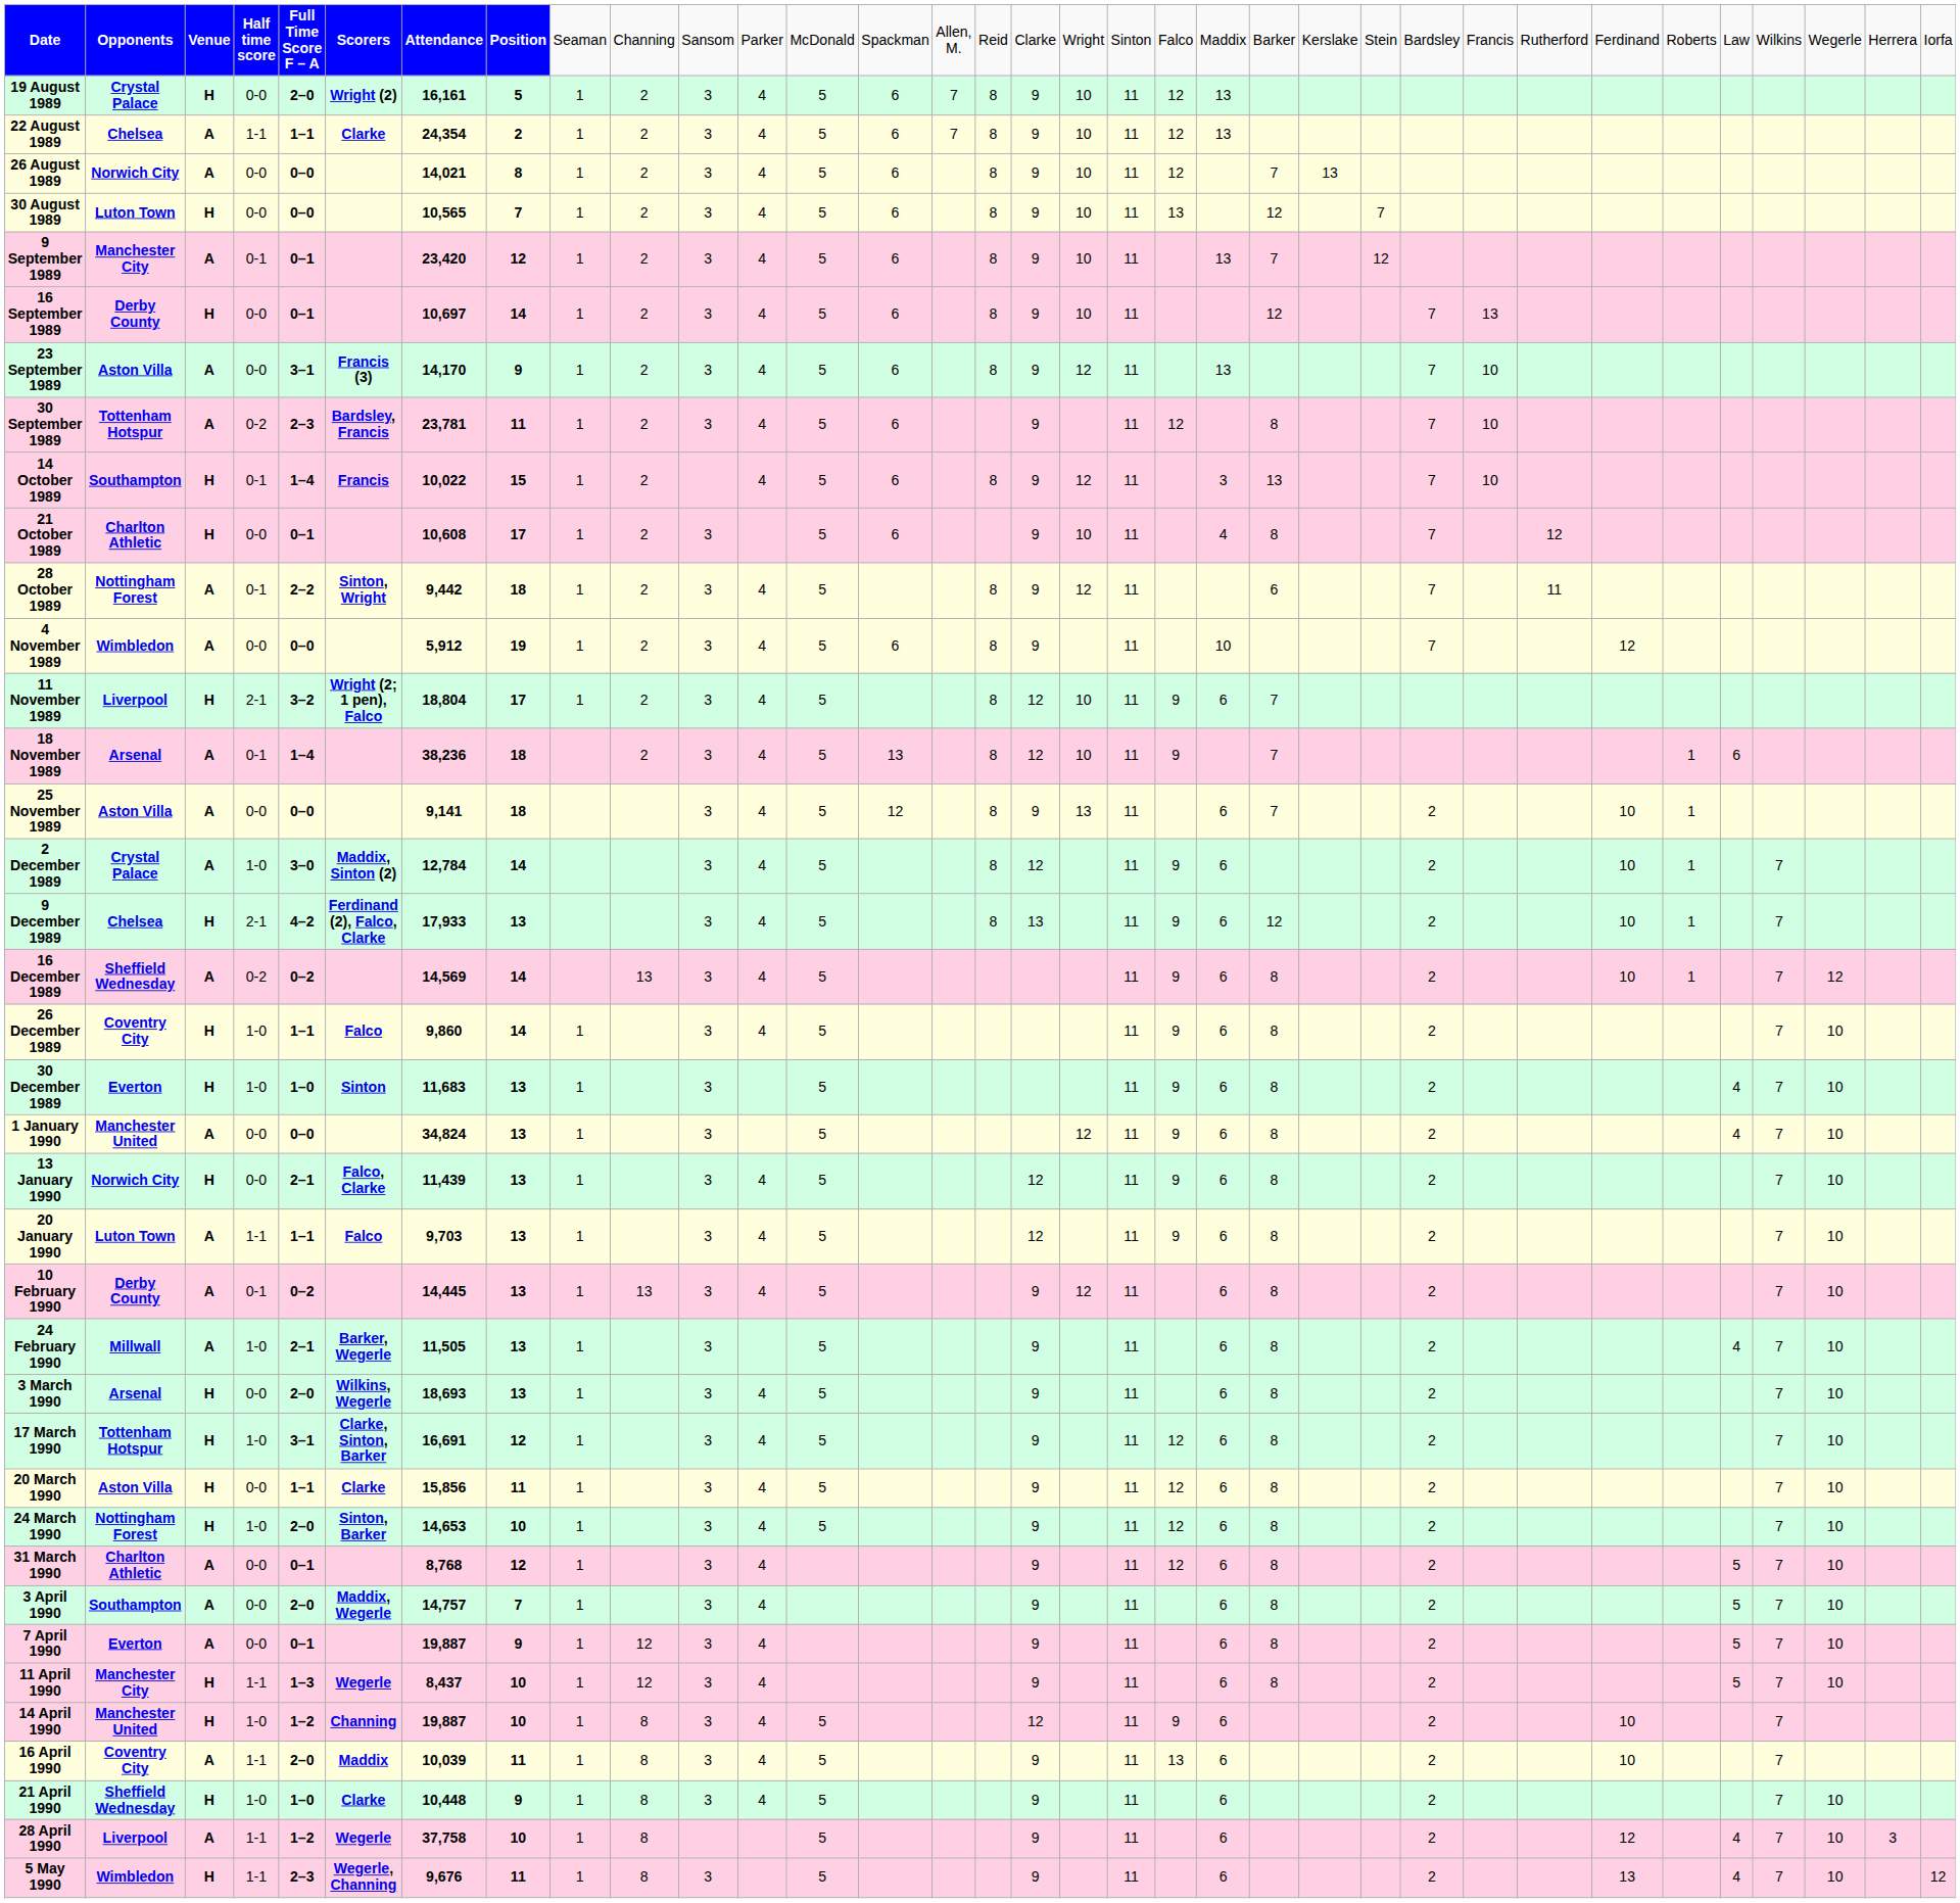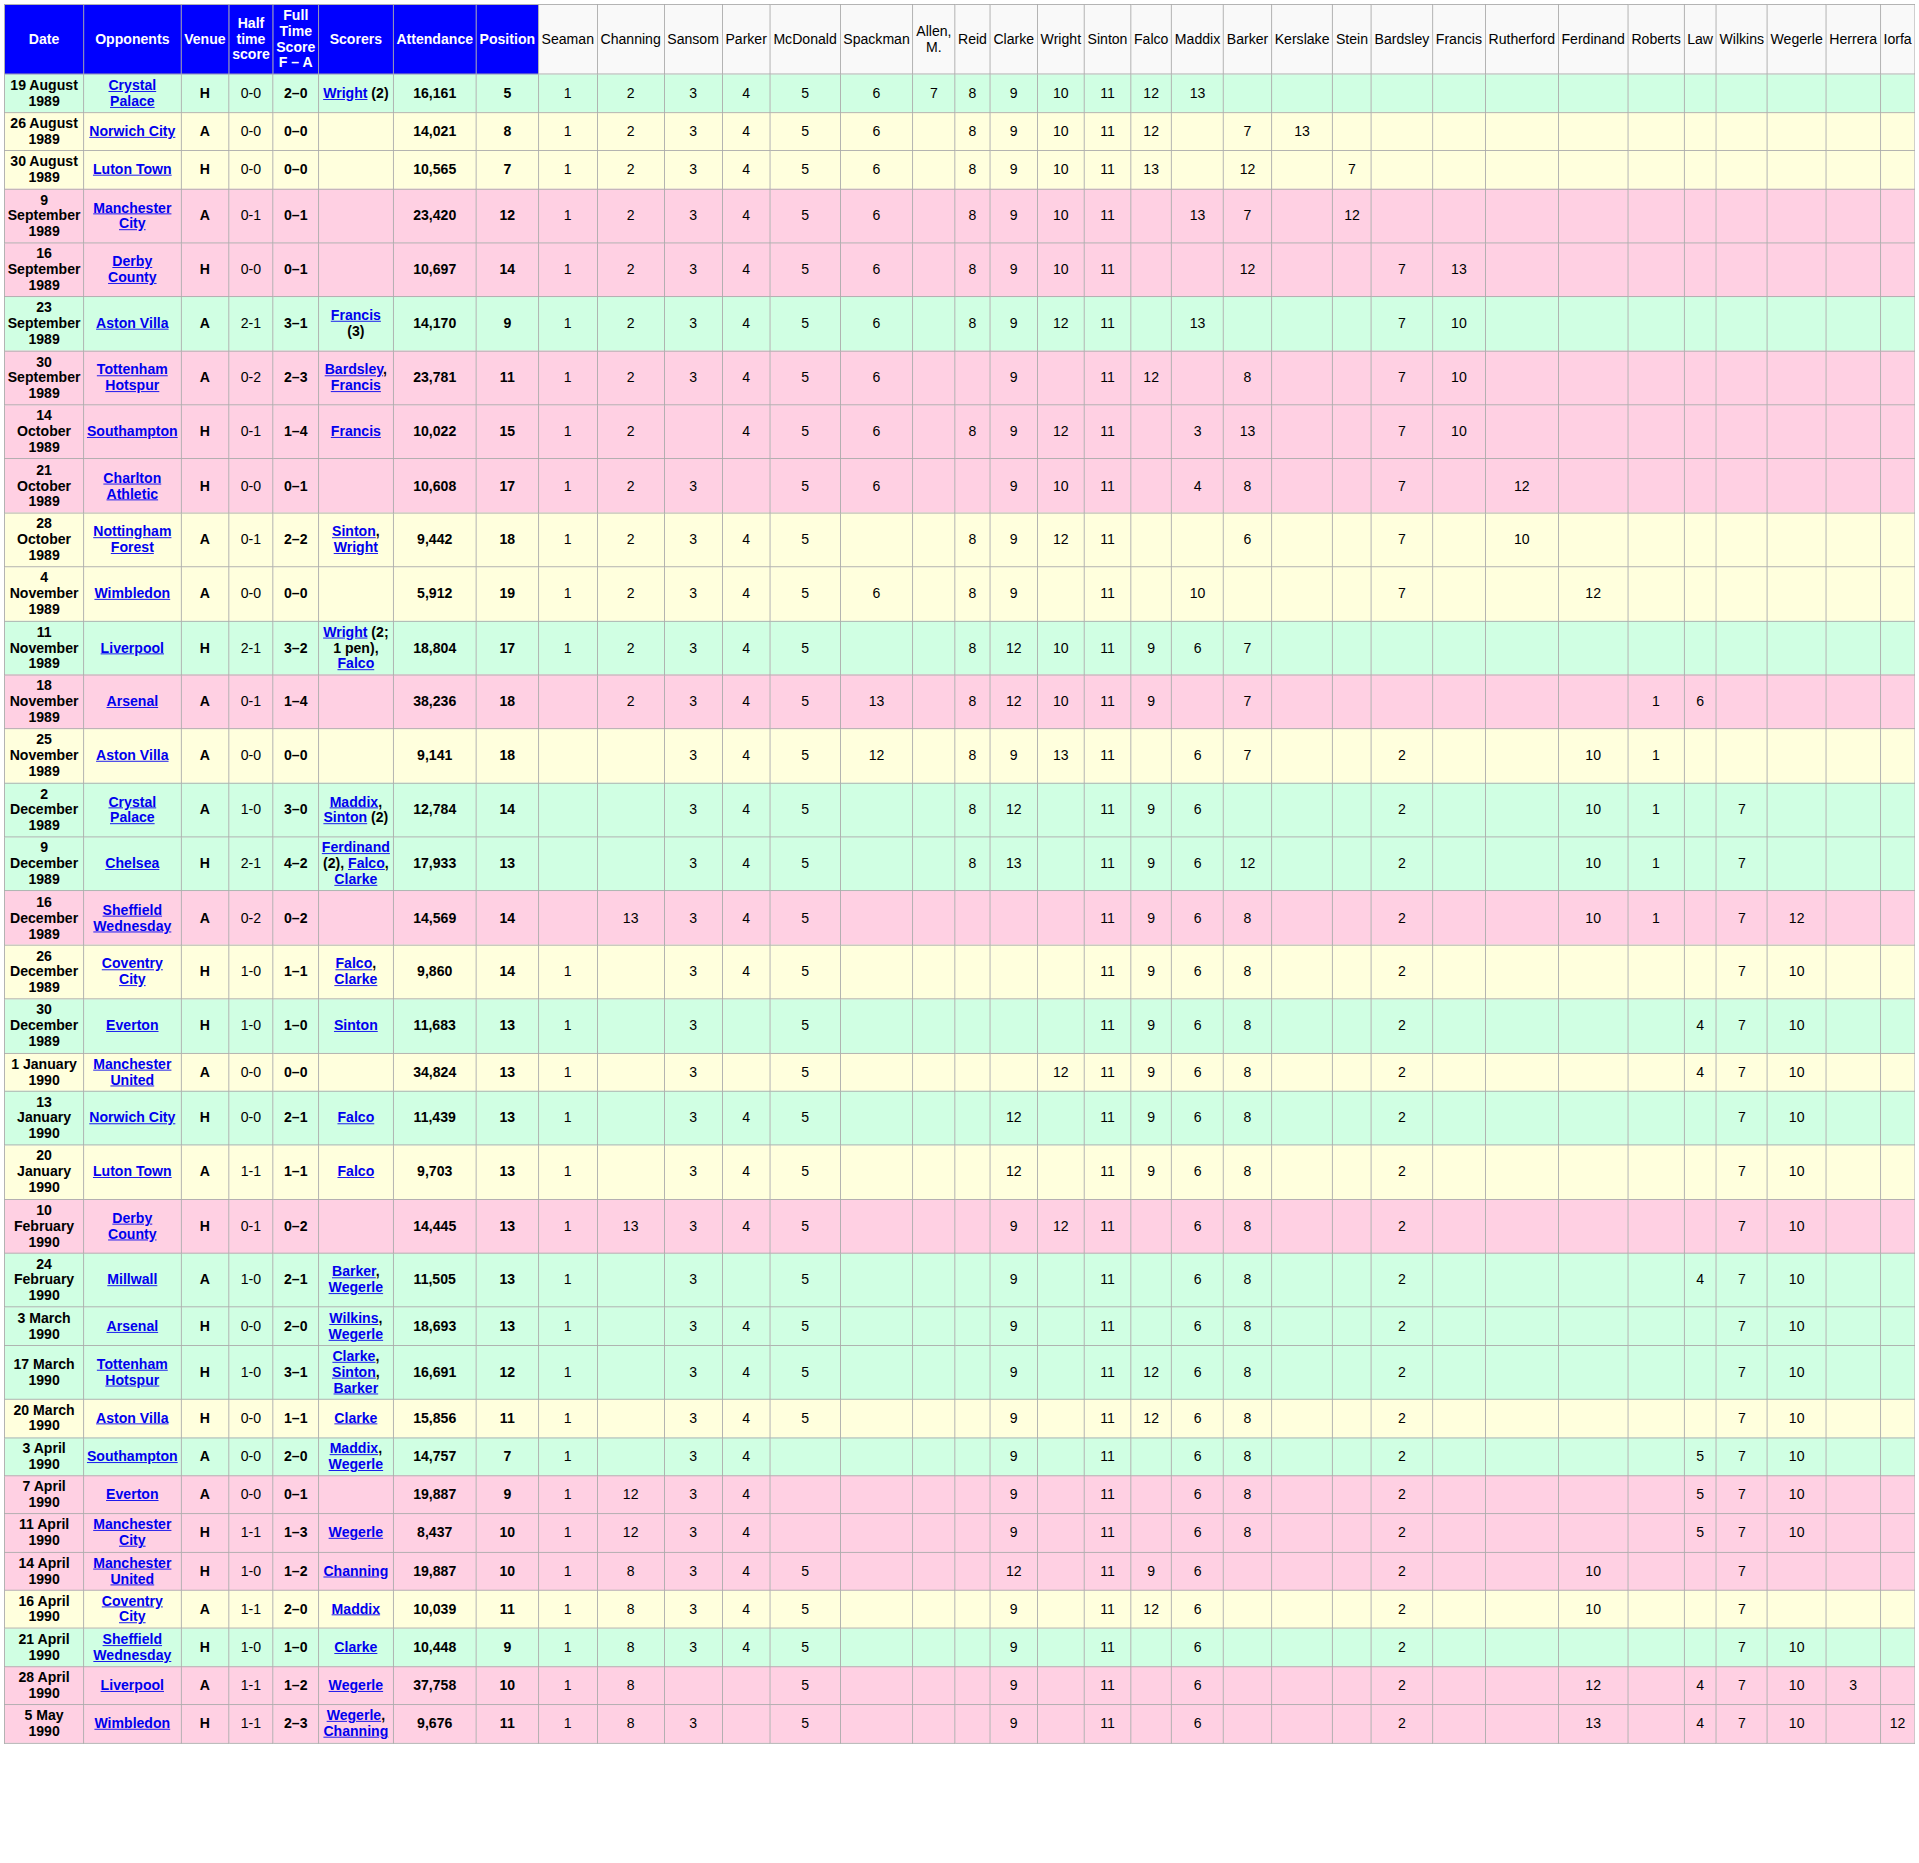- row: 22 August 1989 | Chelsea | A | 1-1 | 1–1 | Clarke | 24,354 | 2 | 1 | 2 | 3 | 4 | 5 | 6 | 7 | 8 | 9 | 10 | 11 | 12 | 13
23 September 1989 | column 4: 0-0 -> 2-1
28 October 1989 | column 27: 11 -> 10
26 December 1989 | column 6: Falco -> Falco, Clarke
13 January 1990 | column 6: Falco, Clarke -> Falco
10 February 1990 | column 3: A -> H
- row: 24 March 1990 | Nottingham Forest | H | 1-0 | 2–0 | Sinton, Barker | 14,653 | 10 | 1 | 3 | 4 | 5 | 9 | 11 | 12 | 6 | 8 | 2 | 7 | 10
- row: 31 March 1990 | Charlton Athletic | A | 0-0 | 0–1 | 8,768 | 12 | 1 | 3 | 4 | 9 | 11 | 12 | 6 | 8 | 2 | 5 | 7 | 10
16 April 1990 | column 20: 13 -> 12
